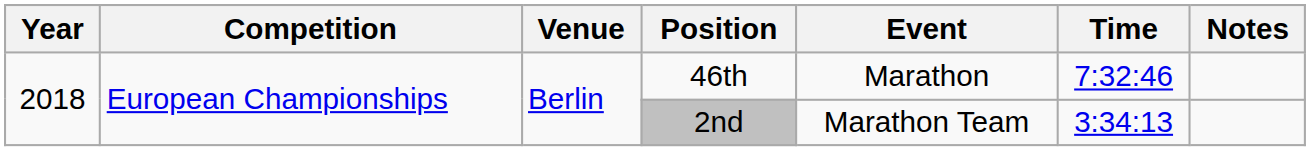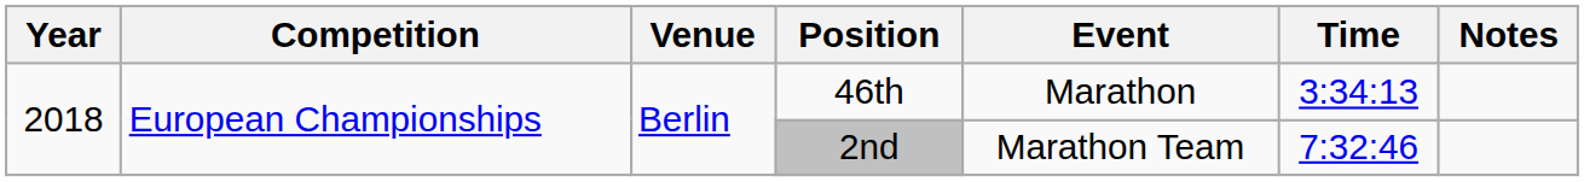46th | Time: 7:32:46 -> 3:34:13
2nd | Time: 3:34:13 -> 7:32:46
